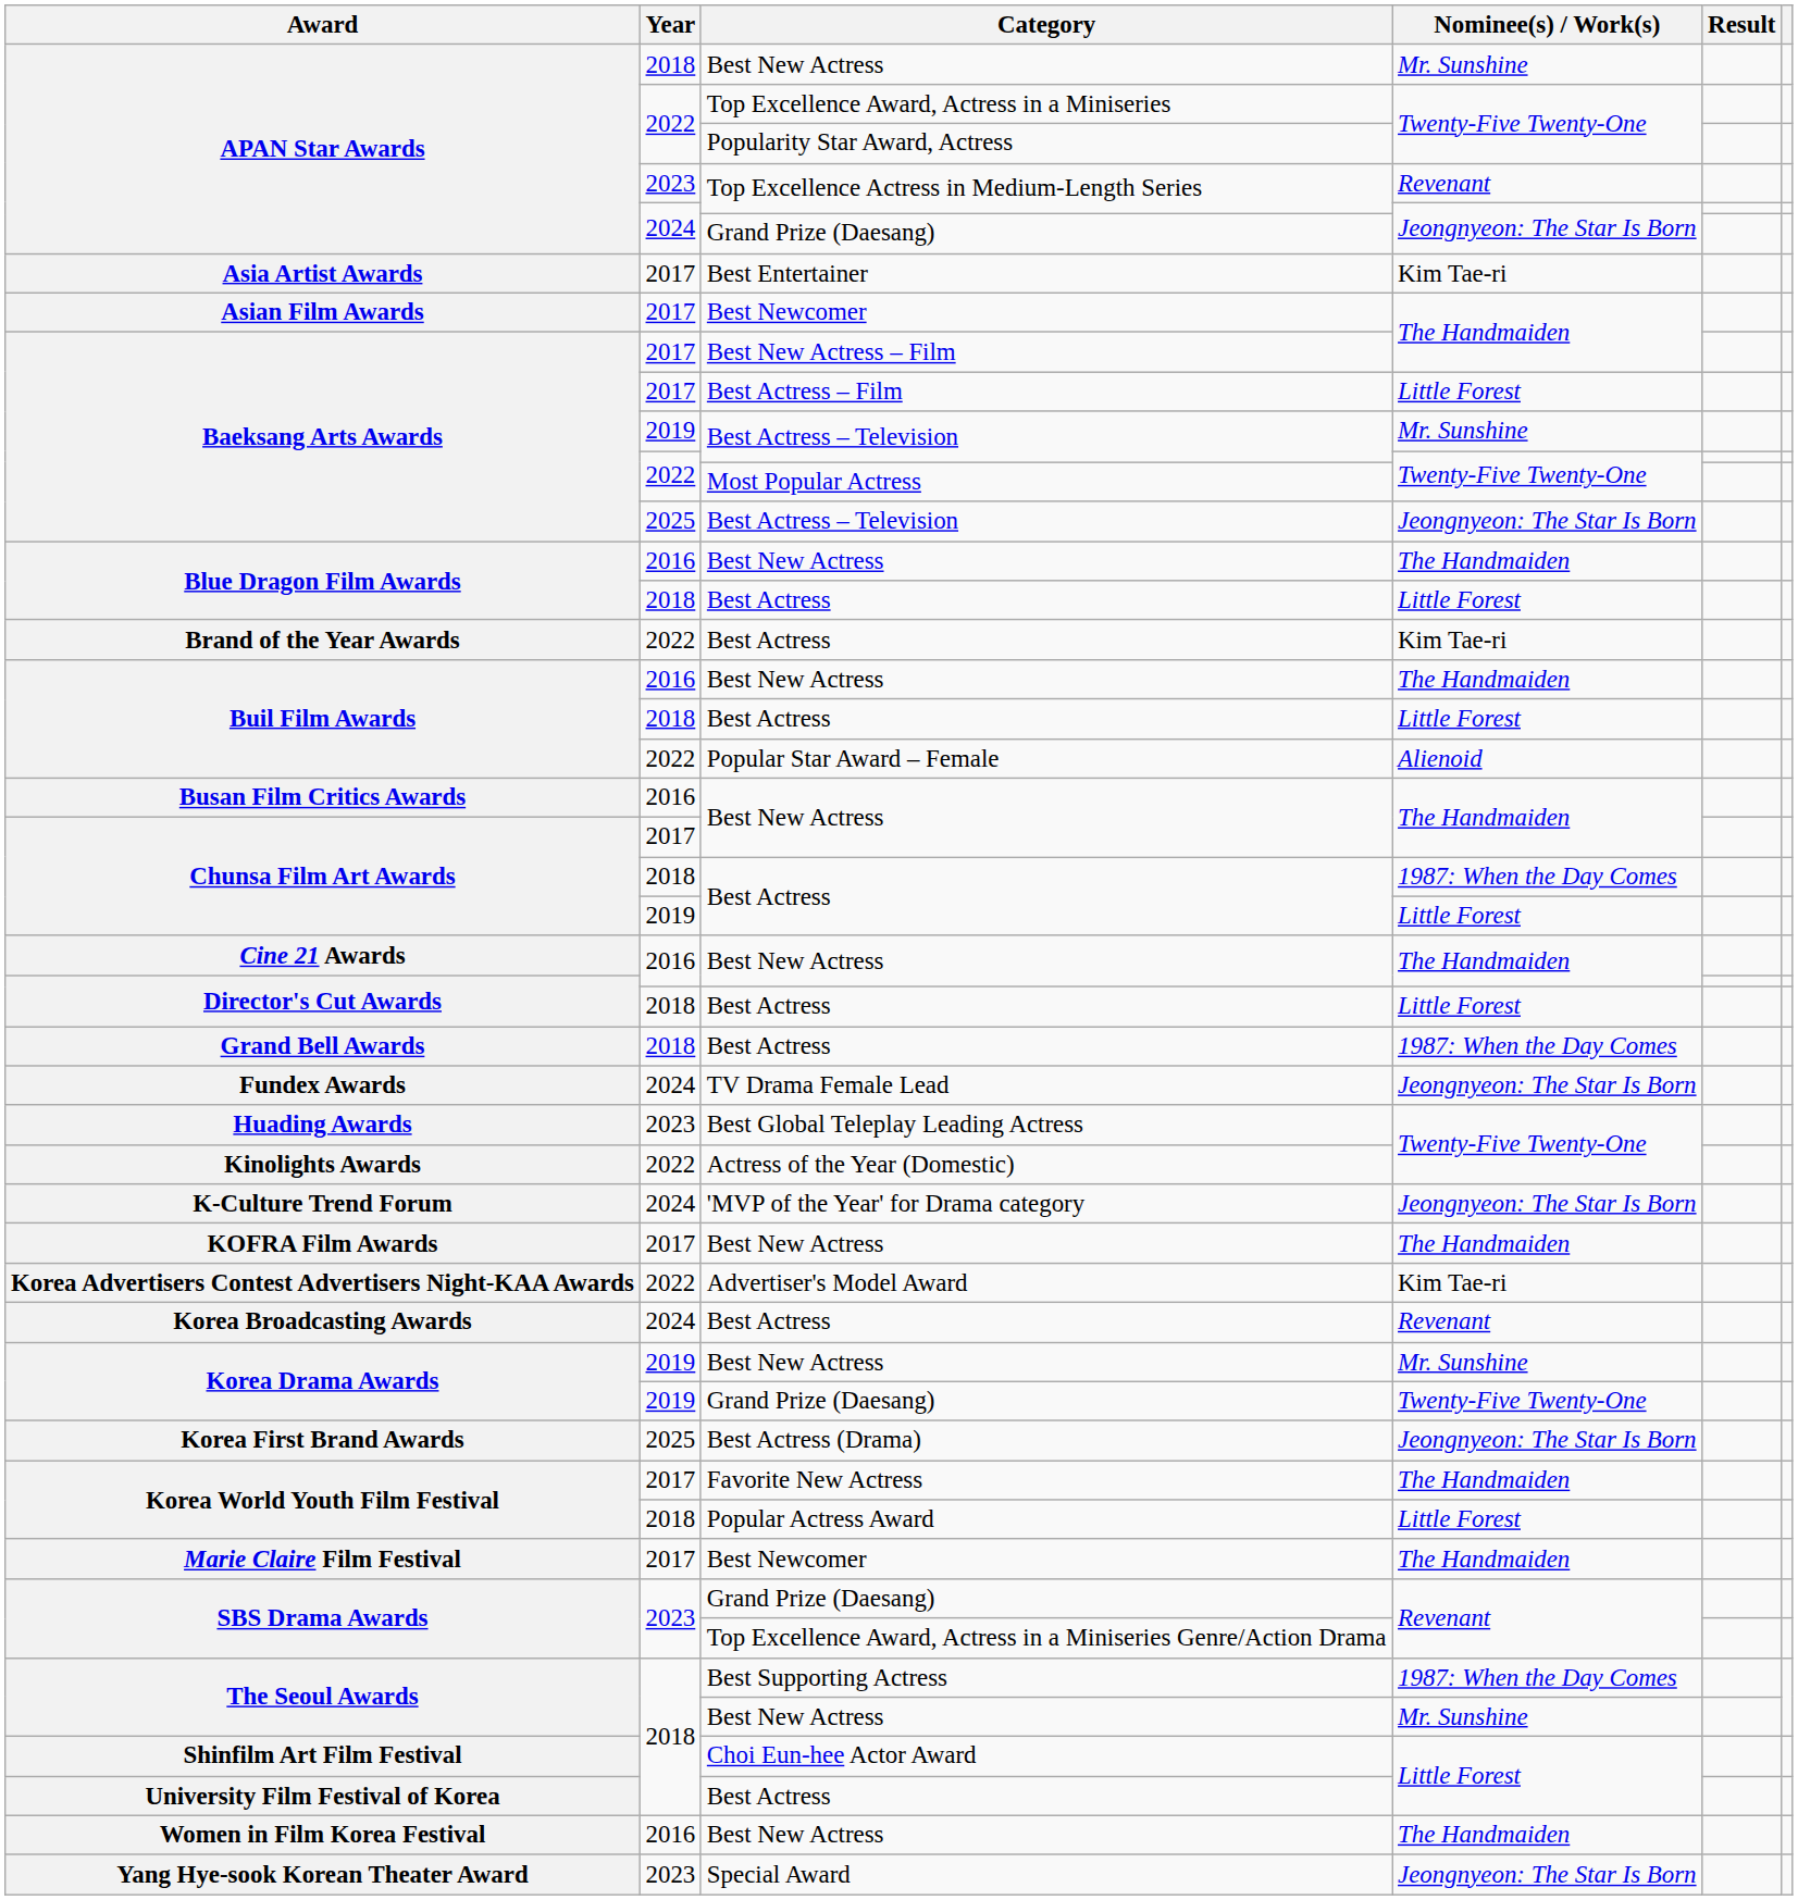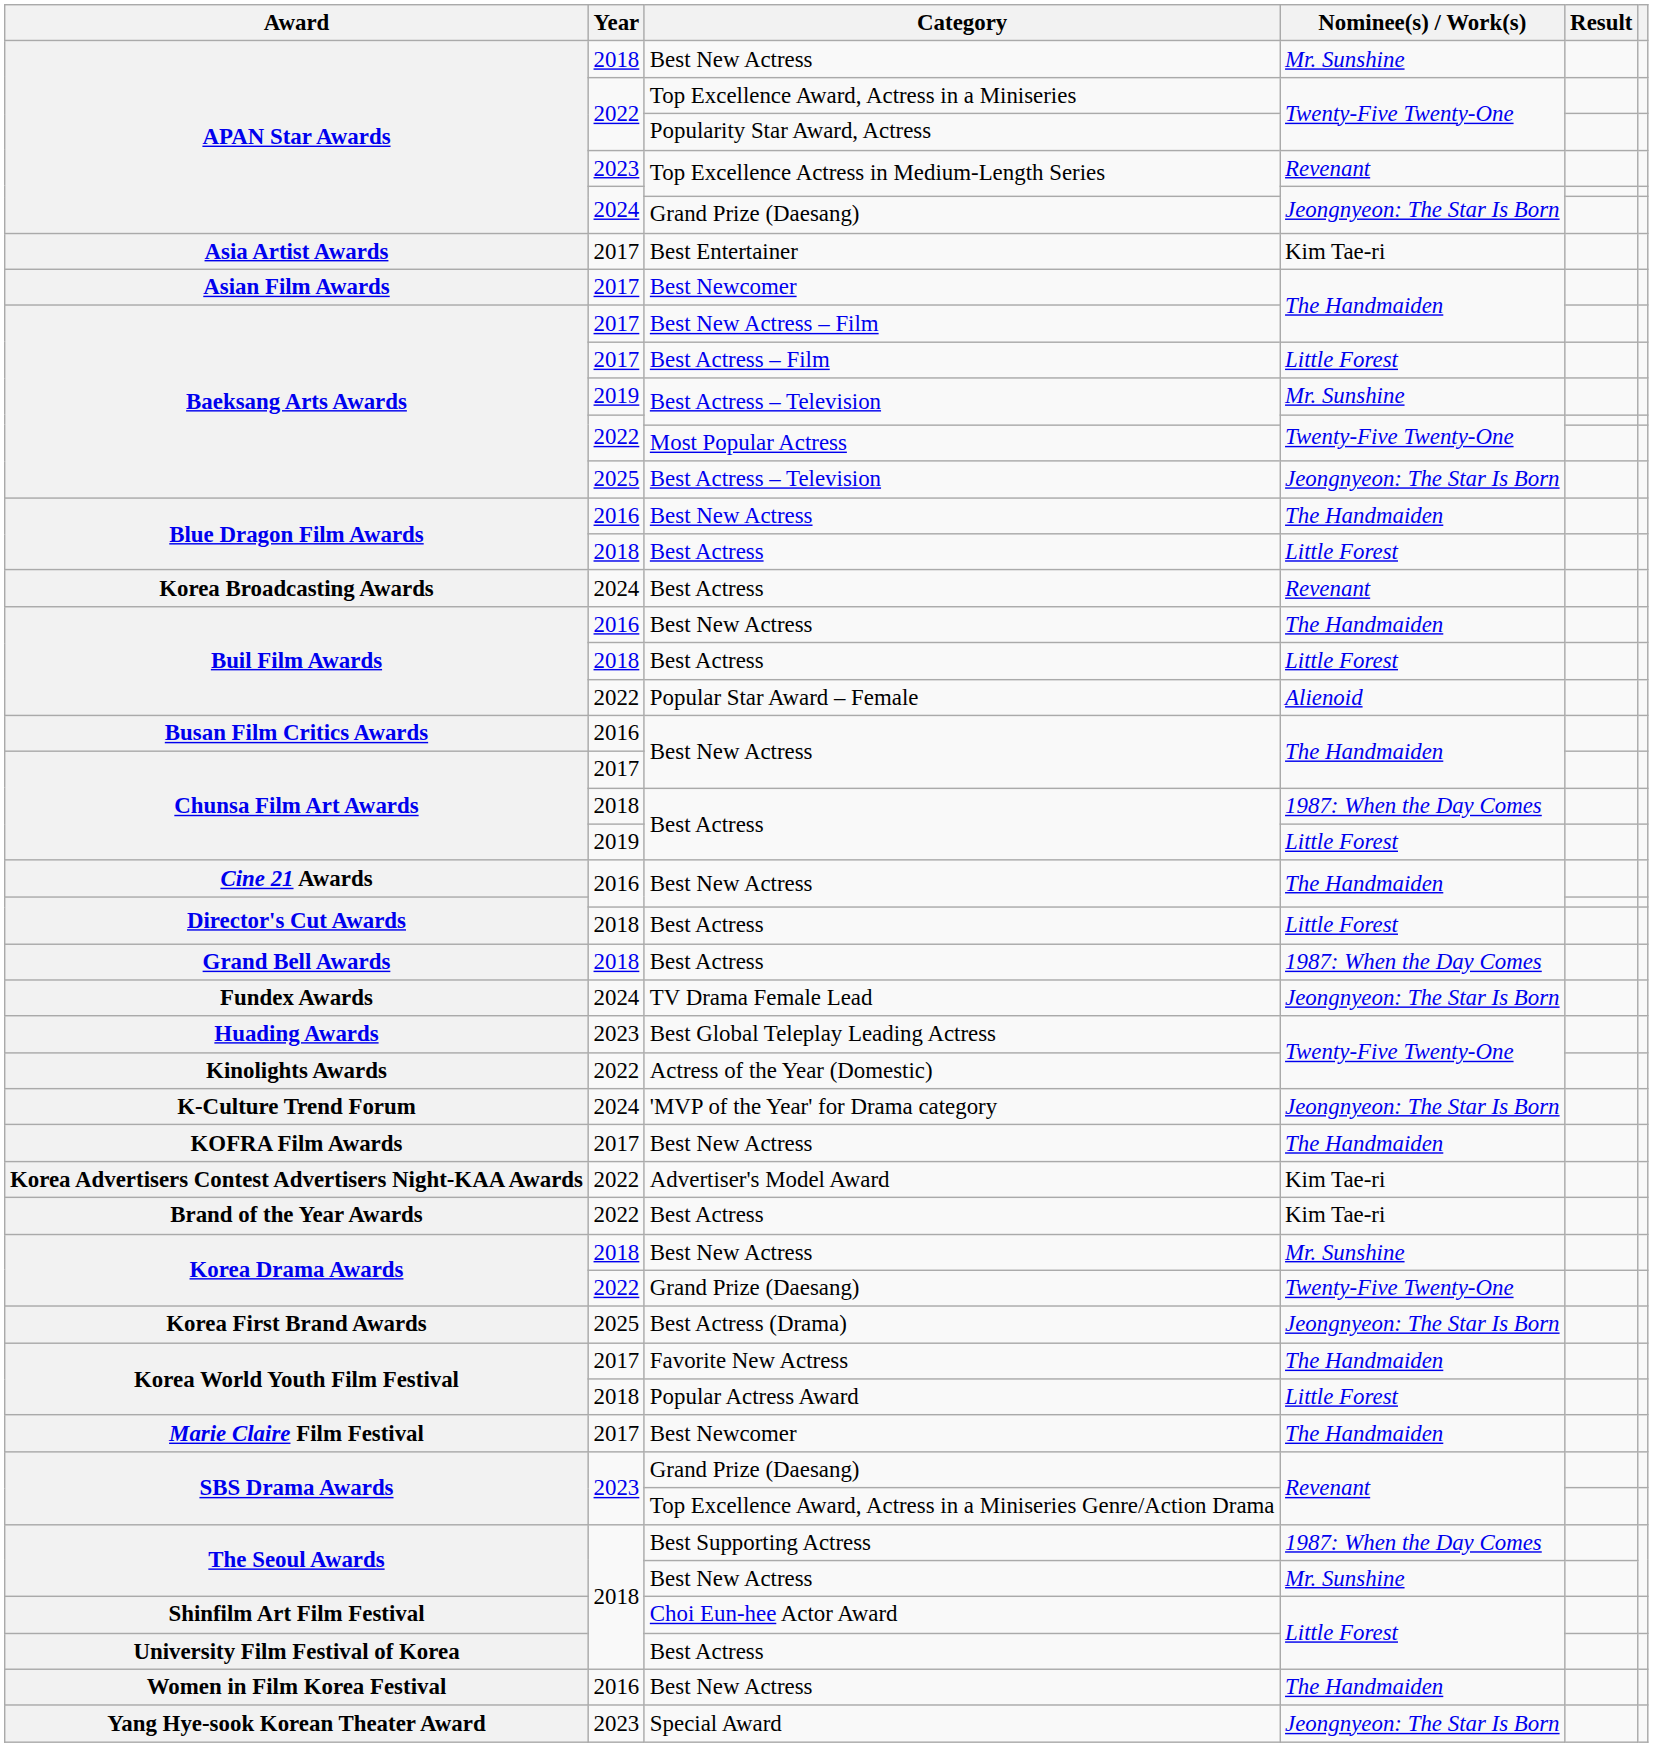rows swapped: Brand of the Year Awards <-> Korea Broadcasting Awards
Korea Drama Awards / Best New Actress | Year: 2019 -> 2018
Korea Drama Awards / Grand Prize (Daesang) | Year: 2019 -> 2022
